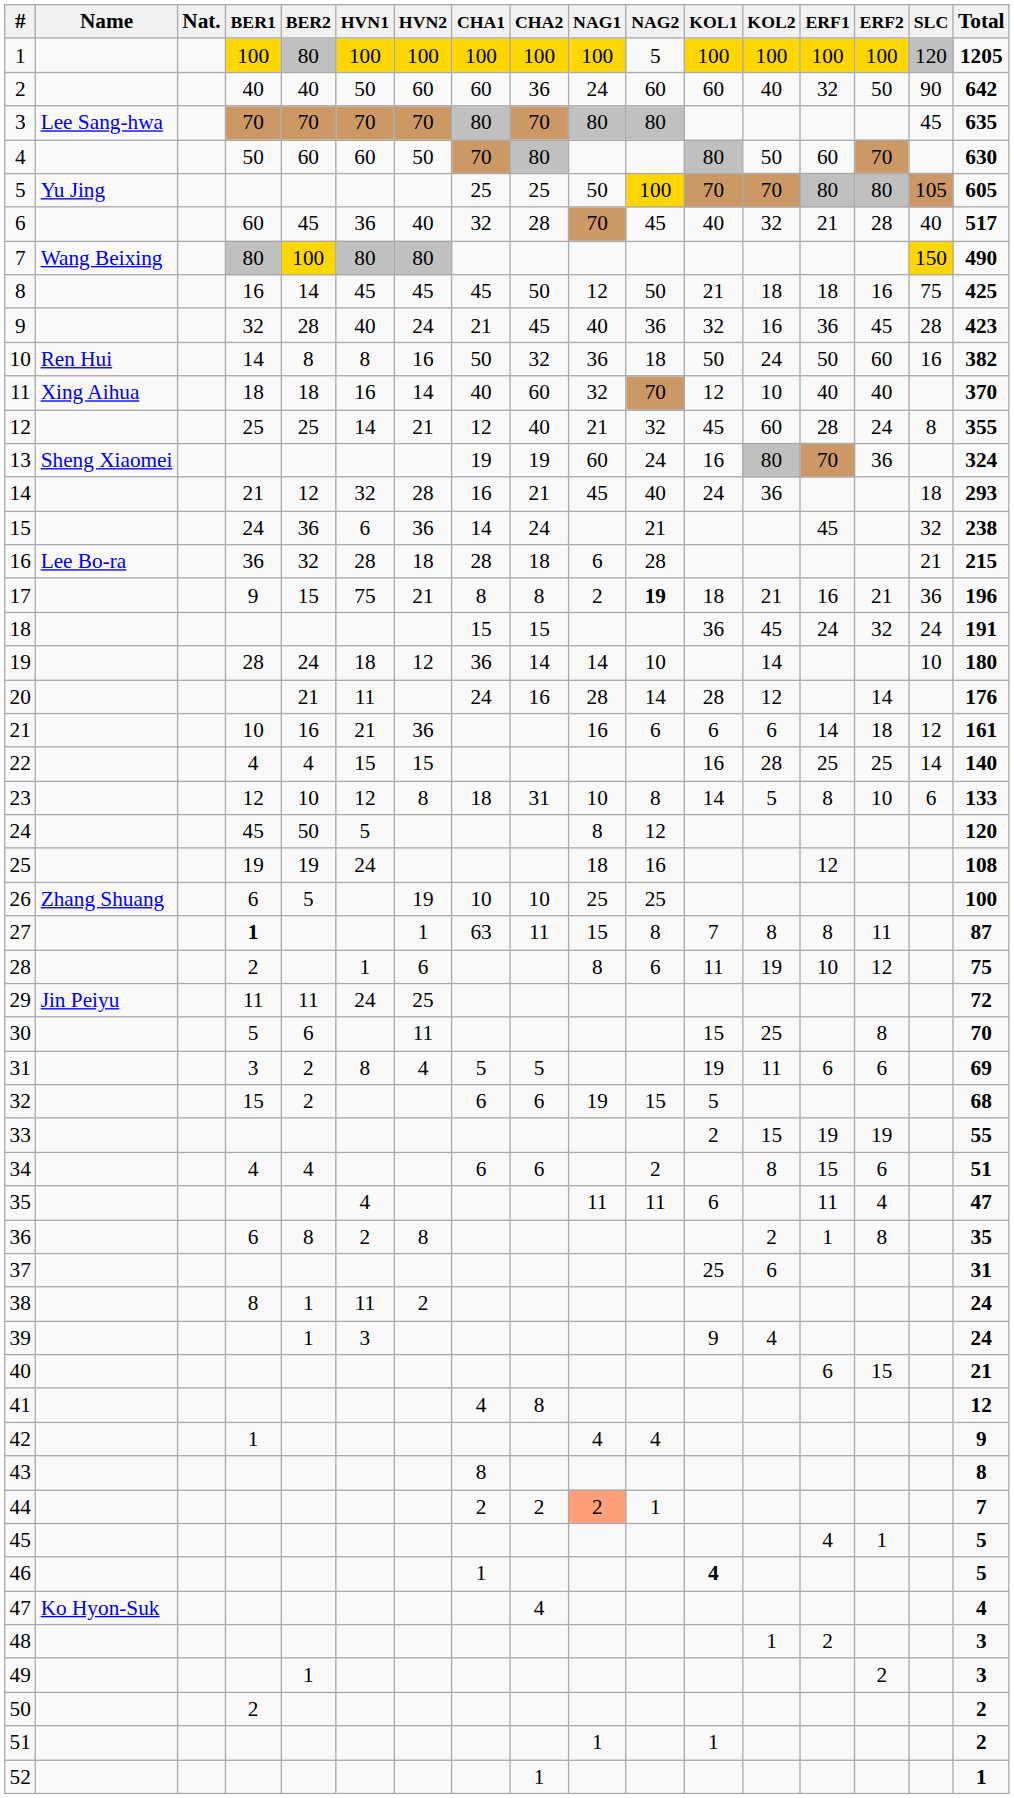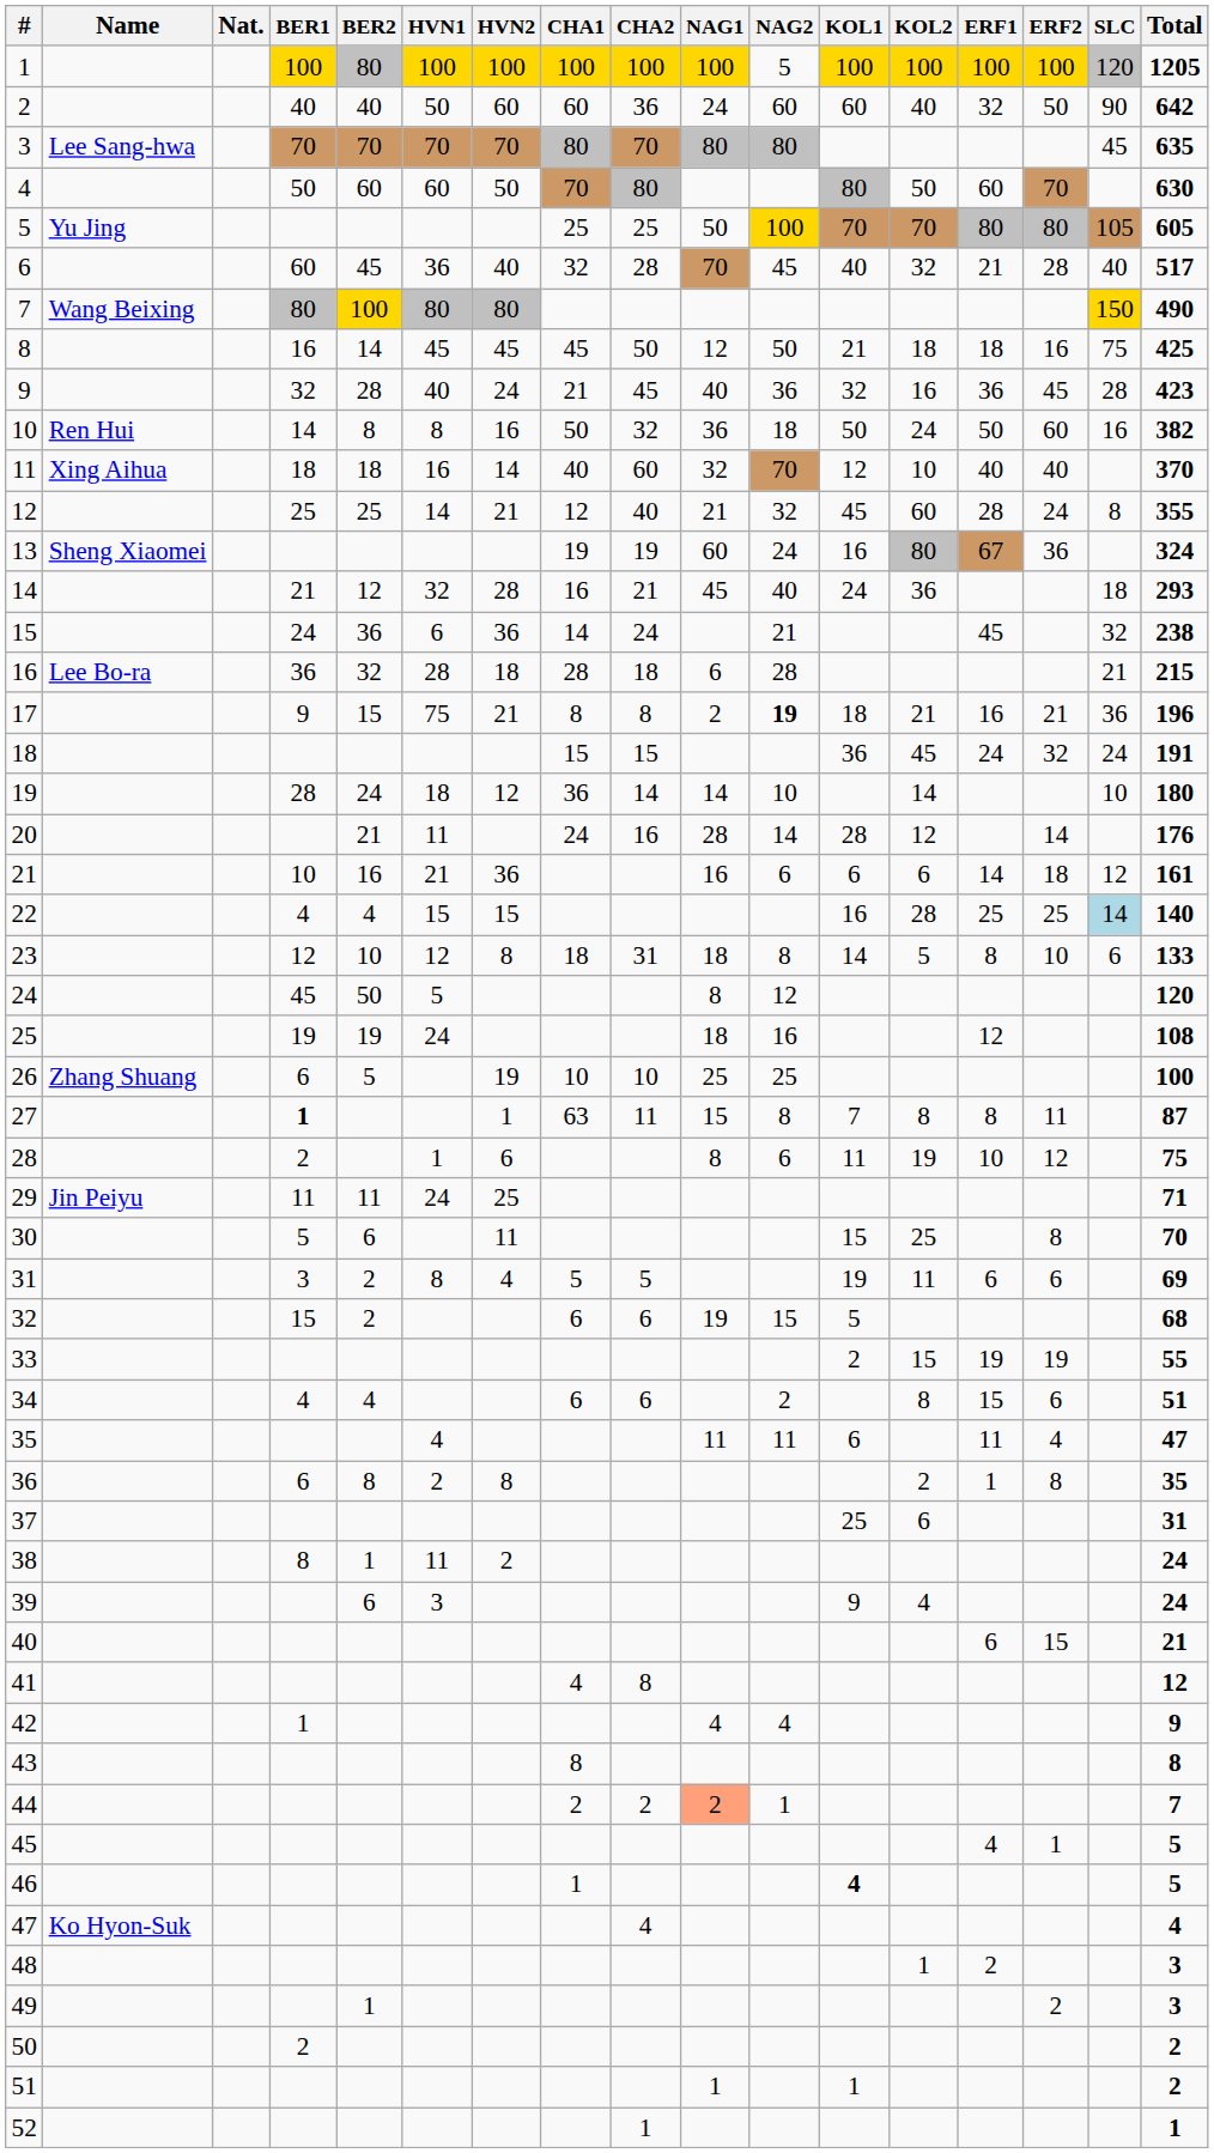13 | ERF1: 70 -> 67
22 | SLC: no background -> lightblue background
23 | NAG1: 10 -> 18
29 | Total: 72 -> 71
39 | BER2: 1 -> 6
